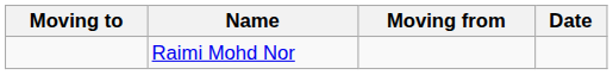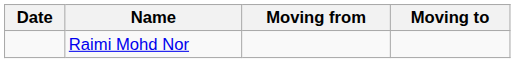columns swapped: Date <-> Moving to
